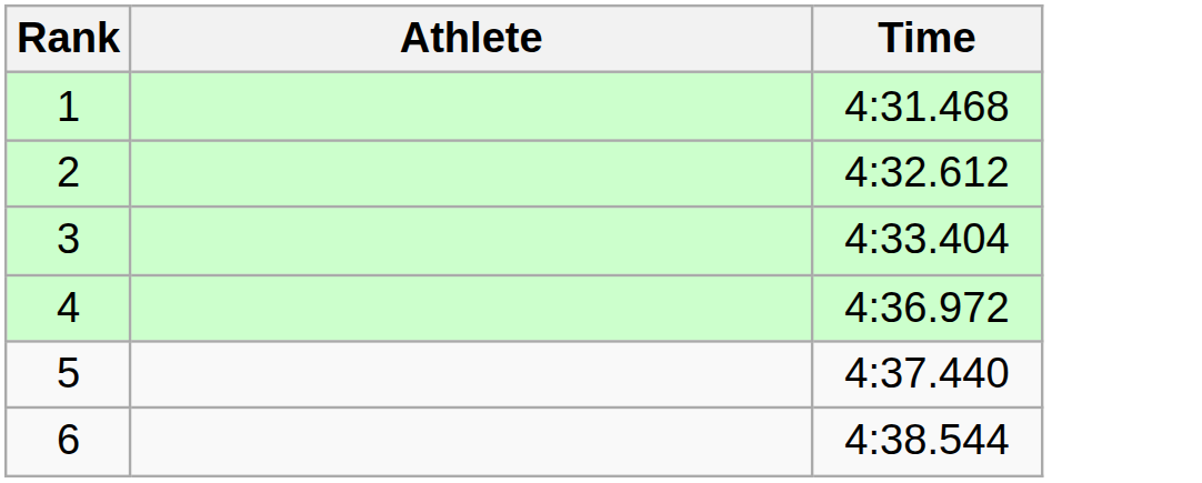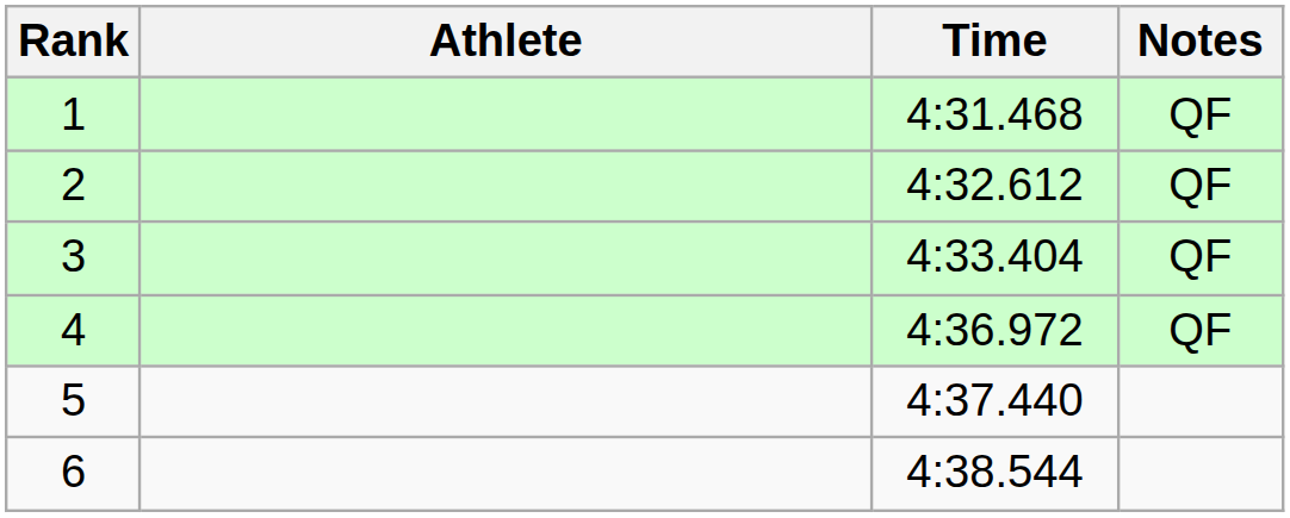+ column: Notes | QF | QF | QF | QF
